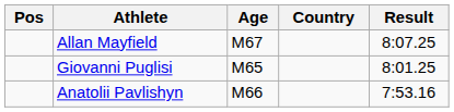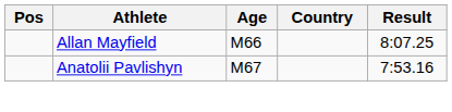Allan Mayfield | Age: M67 -> M66
- row: Giovanni Puglisi | M65 | 8:01.25
Anatolii Pavlishyn | Age: M66 -> M67
